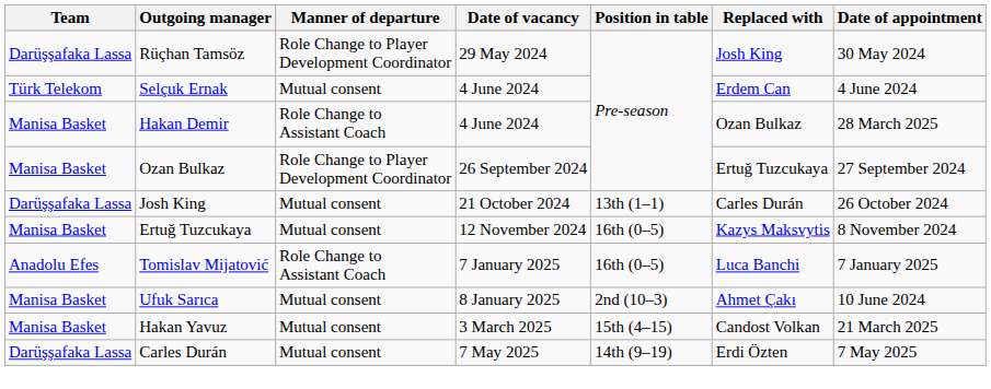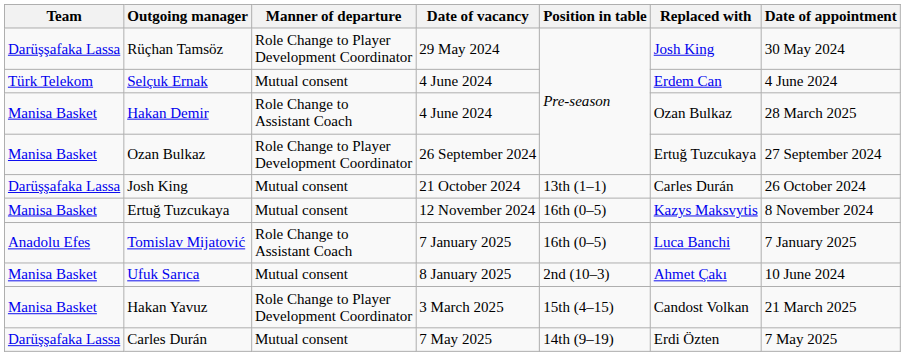Hakan Yavuz | Manner of departure: Mutual consent -> Role Change to Player Development Coordinator
